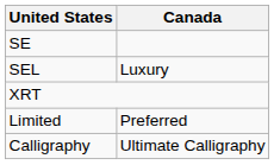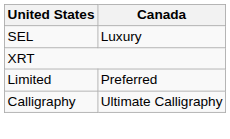- row: SE
